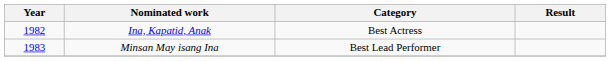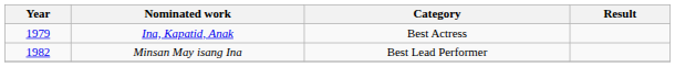Ina, Kapatid, Anak | Year: 1982 -> 1979
Minsan May isang Ina | Year: 1983 -> 1982
